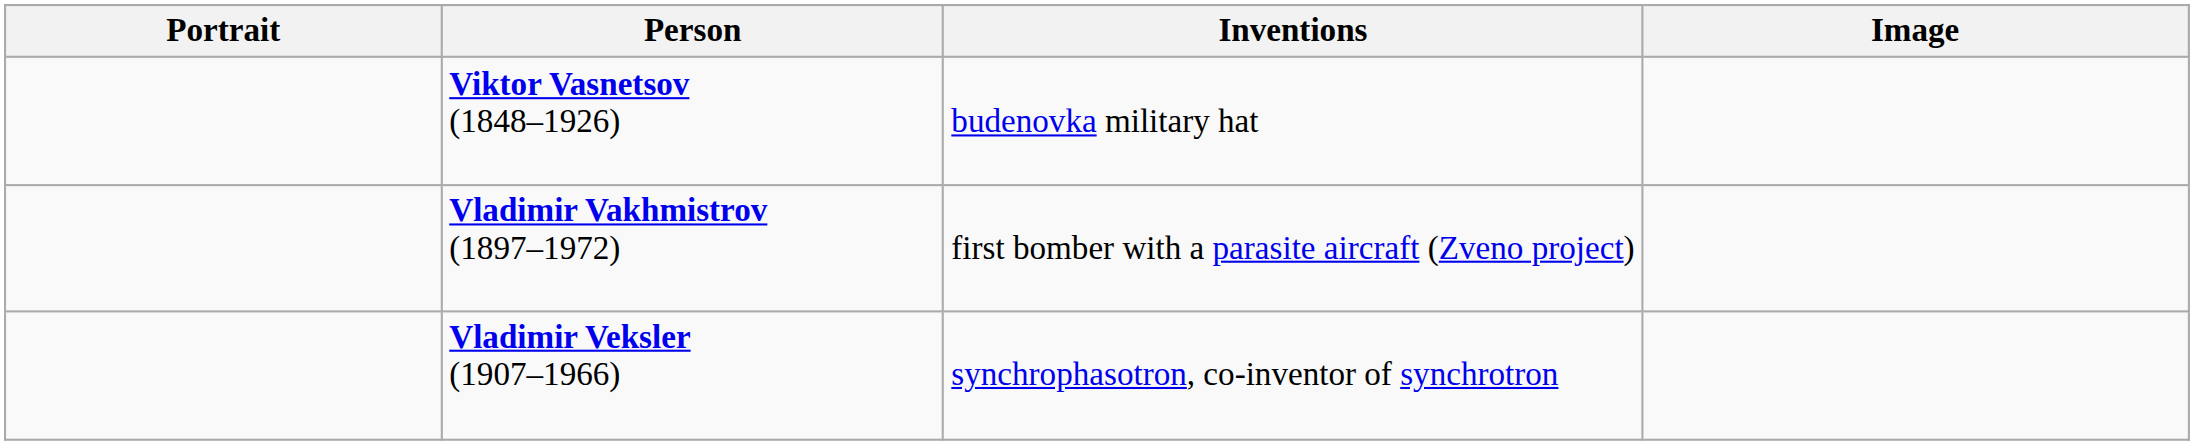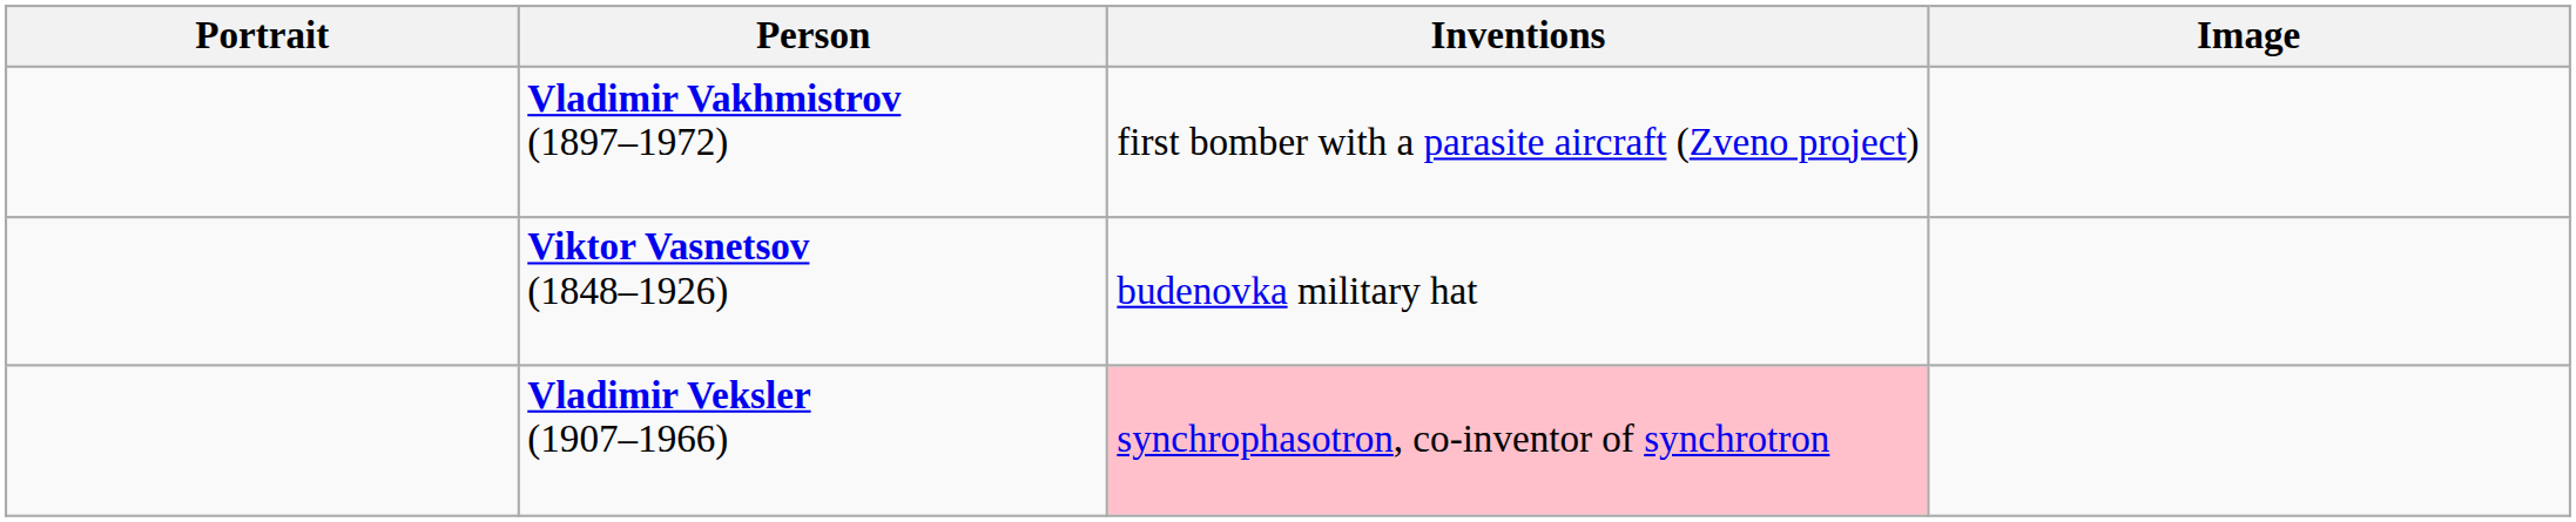rows swapped: Vladimir Vakhmistrov (1897–1972) <-> Viktor Vasnetsov (1848–1926)
Vladimir Veksler (1907–1966) | Inventions: no background -> pink background
